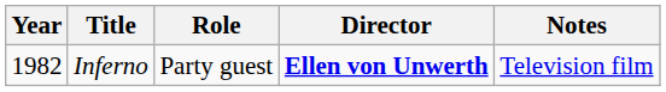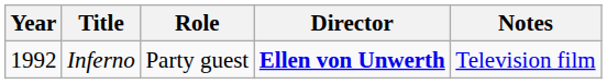Inferno | Year: 1982 -> 1992
